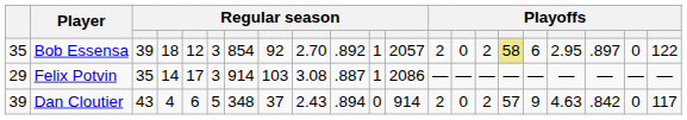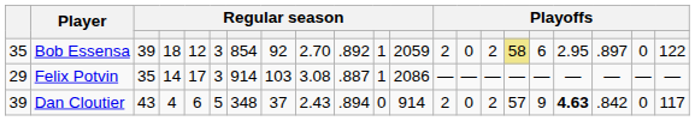Bob Essensa | column 12: 2057 -> 2059
Dan Cloutier | column 18: normal -> bold
